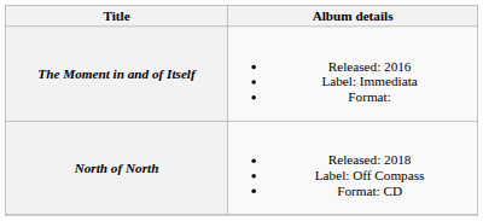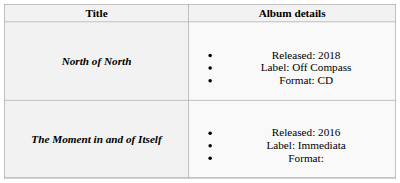rows swapped: The Moment in and of Itself <-> North of North
